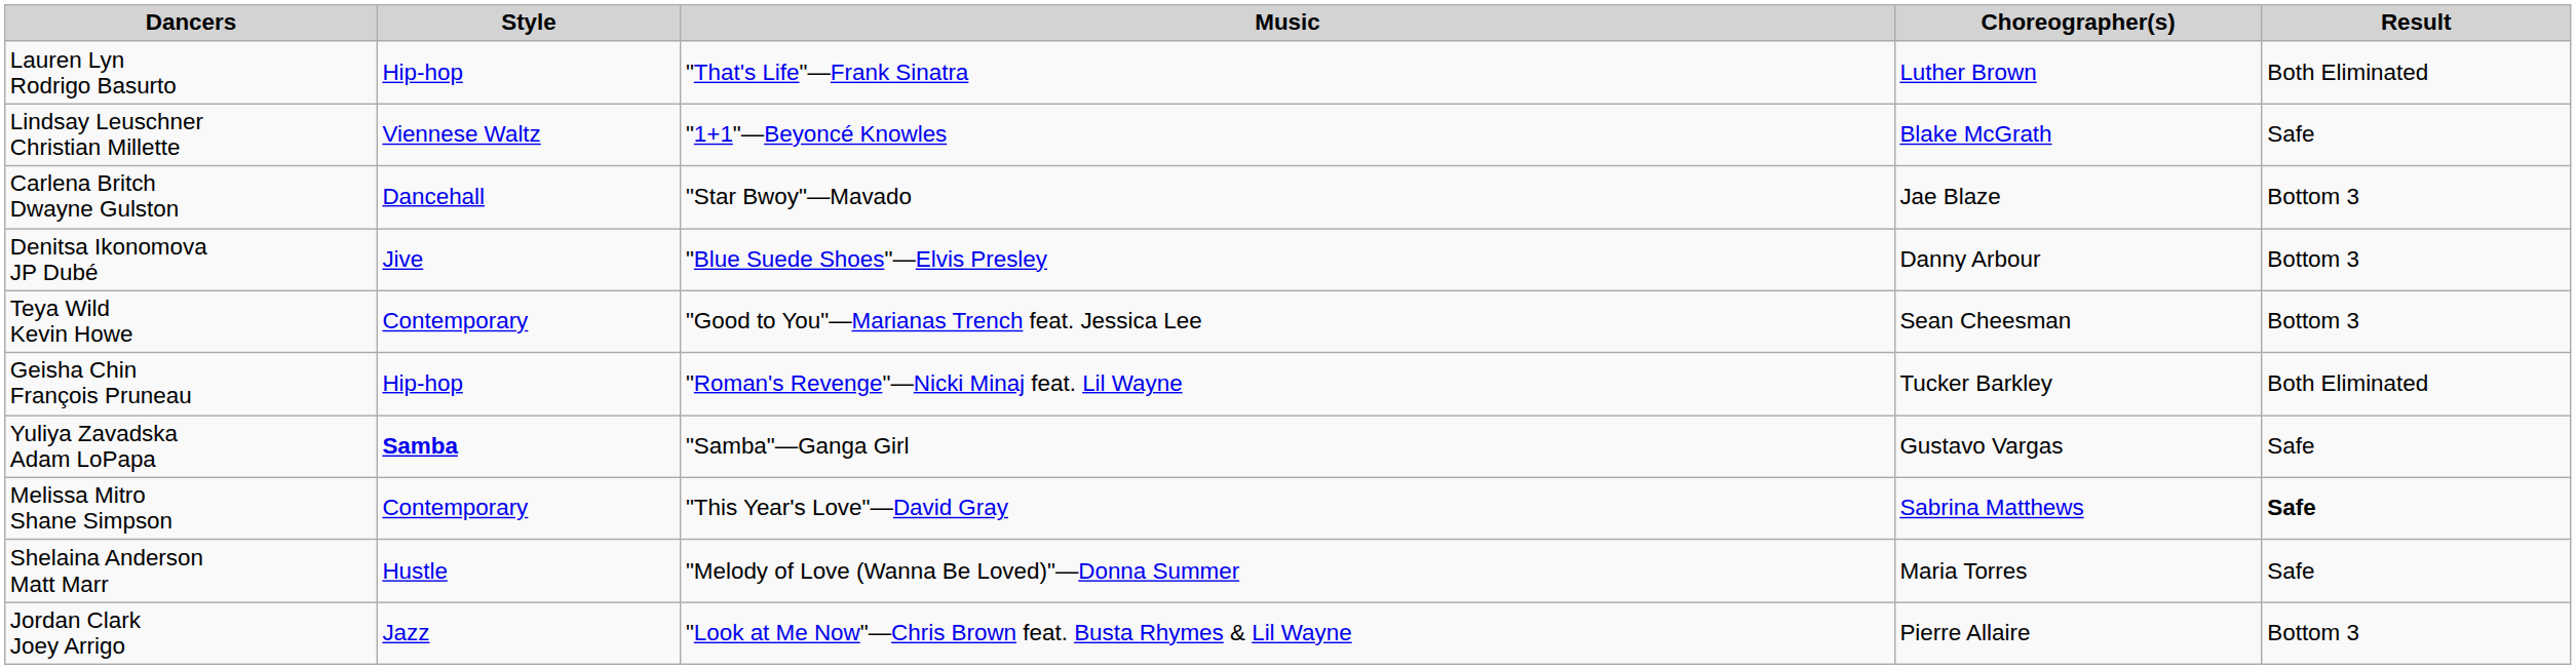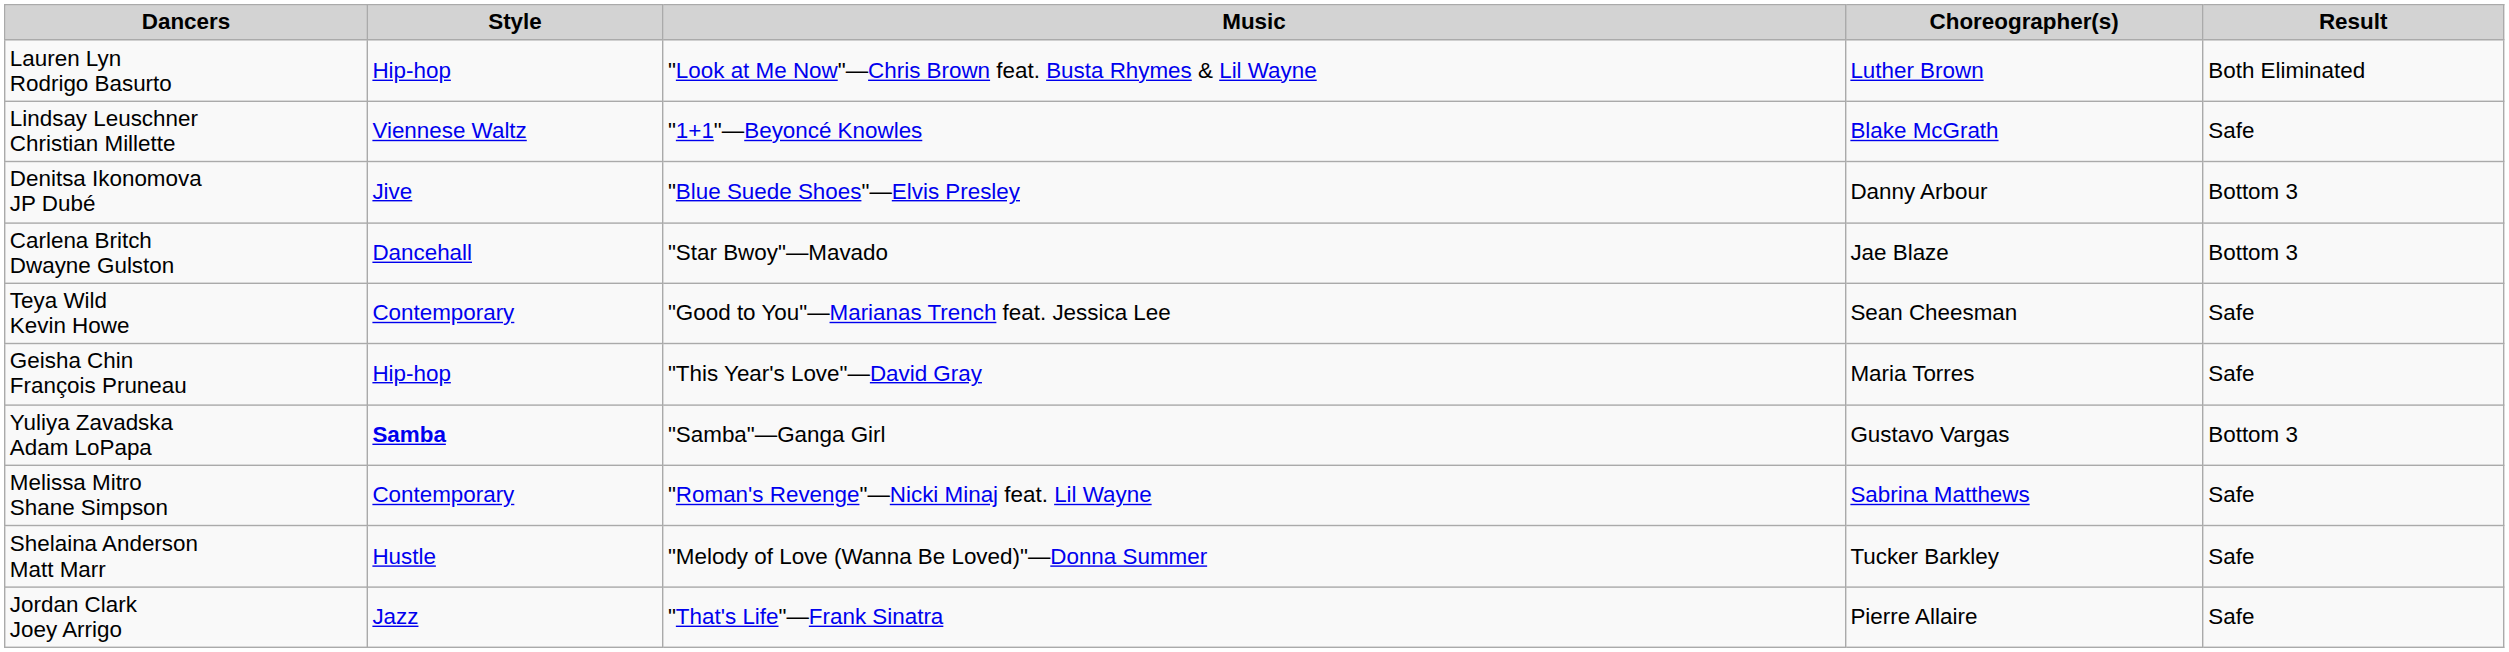Lauren Lyn Rodrigo Basurto | Music: "That's Life"—Frank Sinatra -> "Look at Me Now"—Chris Brown feat. Busta Rhymes & Lil Wayne
rows swapped: Denitsa Ikonomova JP Dubé <-> Carlena Britch Dwayne Gulston
Teya Wild Kevin Howe | Result: Bottom 3 -> Safe
Geisha Chin François Pruneau | Music: "Roman's Revenge"—Nicki Minaj feat. Lil Wayne -> "This Year's Love"—David Gray
Geisha Chin François Pruneau | Choreographer(s): Tucker Barkley -> Maria Torres
Geisha Chin François Pruneau | Result: Both Eliminated -> Safe
Yuliya Zavadska Adam LoPapa | Result: Safe -> Bottom 3
Melissa Mitro Shane Simpson | Music: "This Year's Love"—David Gray -> "Roman's Revenge"—Nicki Minaj feat. Lil Wayne
Melissa Mitro Shane Simpson | Result: bold -> normal
Shelaina Anderson Matt Marr | Choreographer(s): Maria Torres -> Tucker Barkley
Jordan Clark Joey Arrigo | Music: "Look at Me Now"—Chris Brown feat. Busta Rhymes & Lil Wayne -> "That's Life"—Frank Sinatra
Jordan Clark Joey Arrigo | Result: Bottom 3 -> Safe
